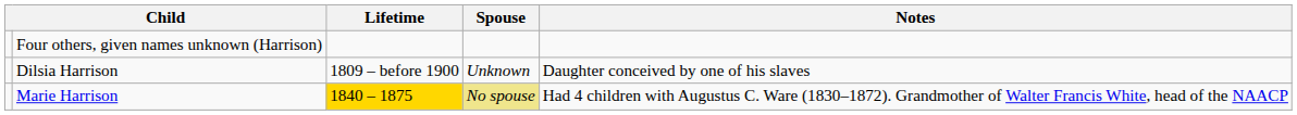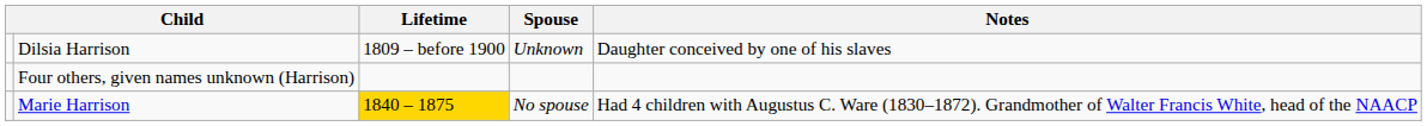rows swapped: Dilsia Harrison <-> Four others, given names unknown (Harrison)
Marie Harrison | Spouse: khaki background -> no background
